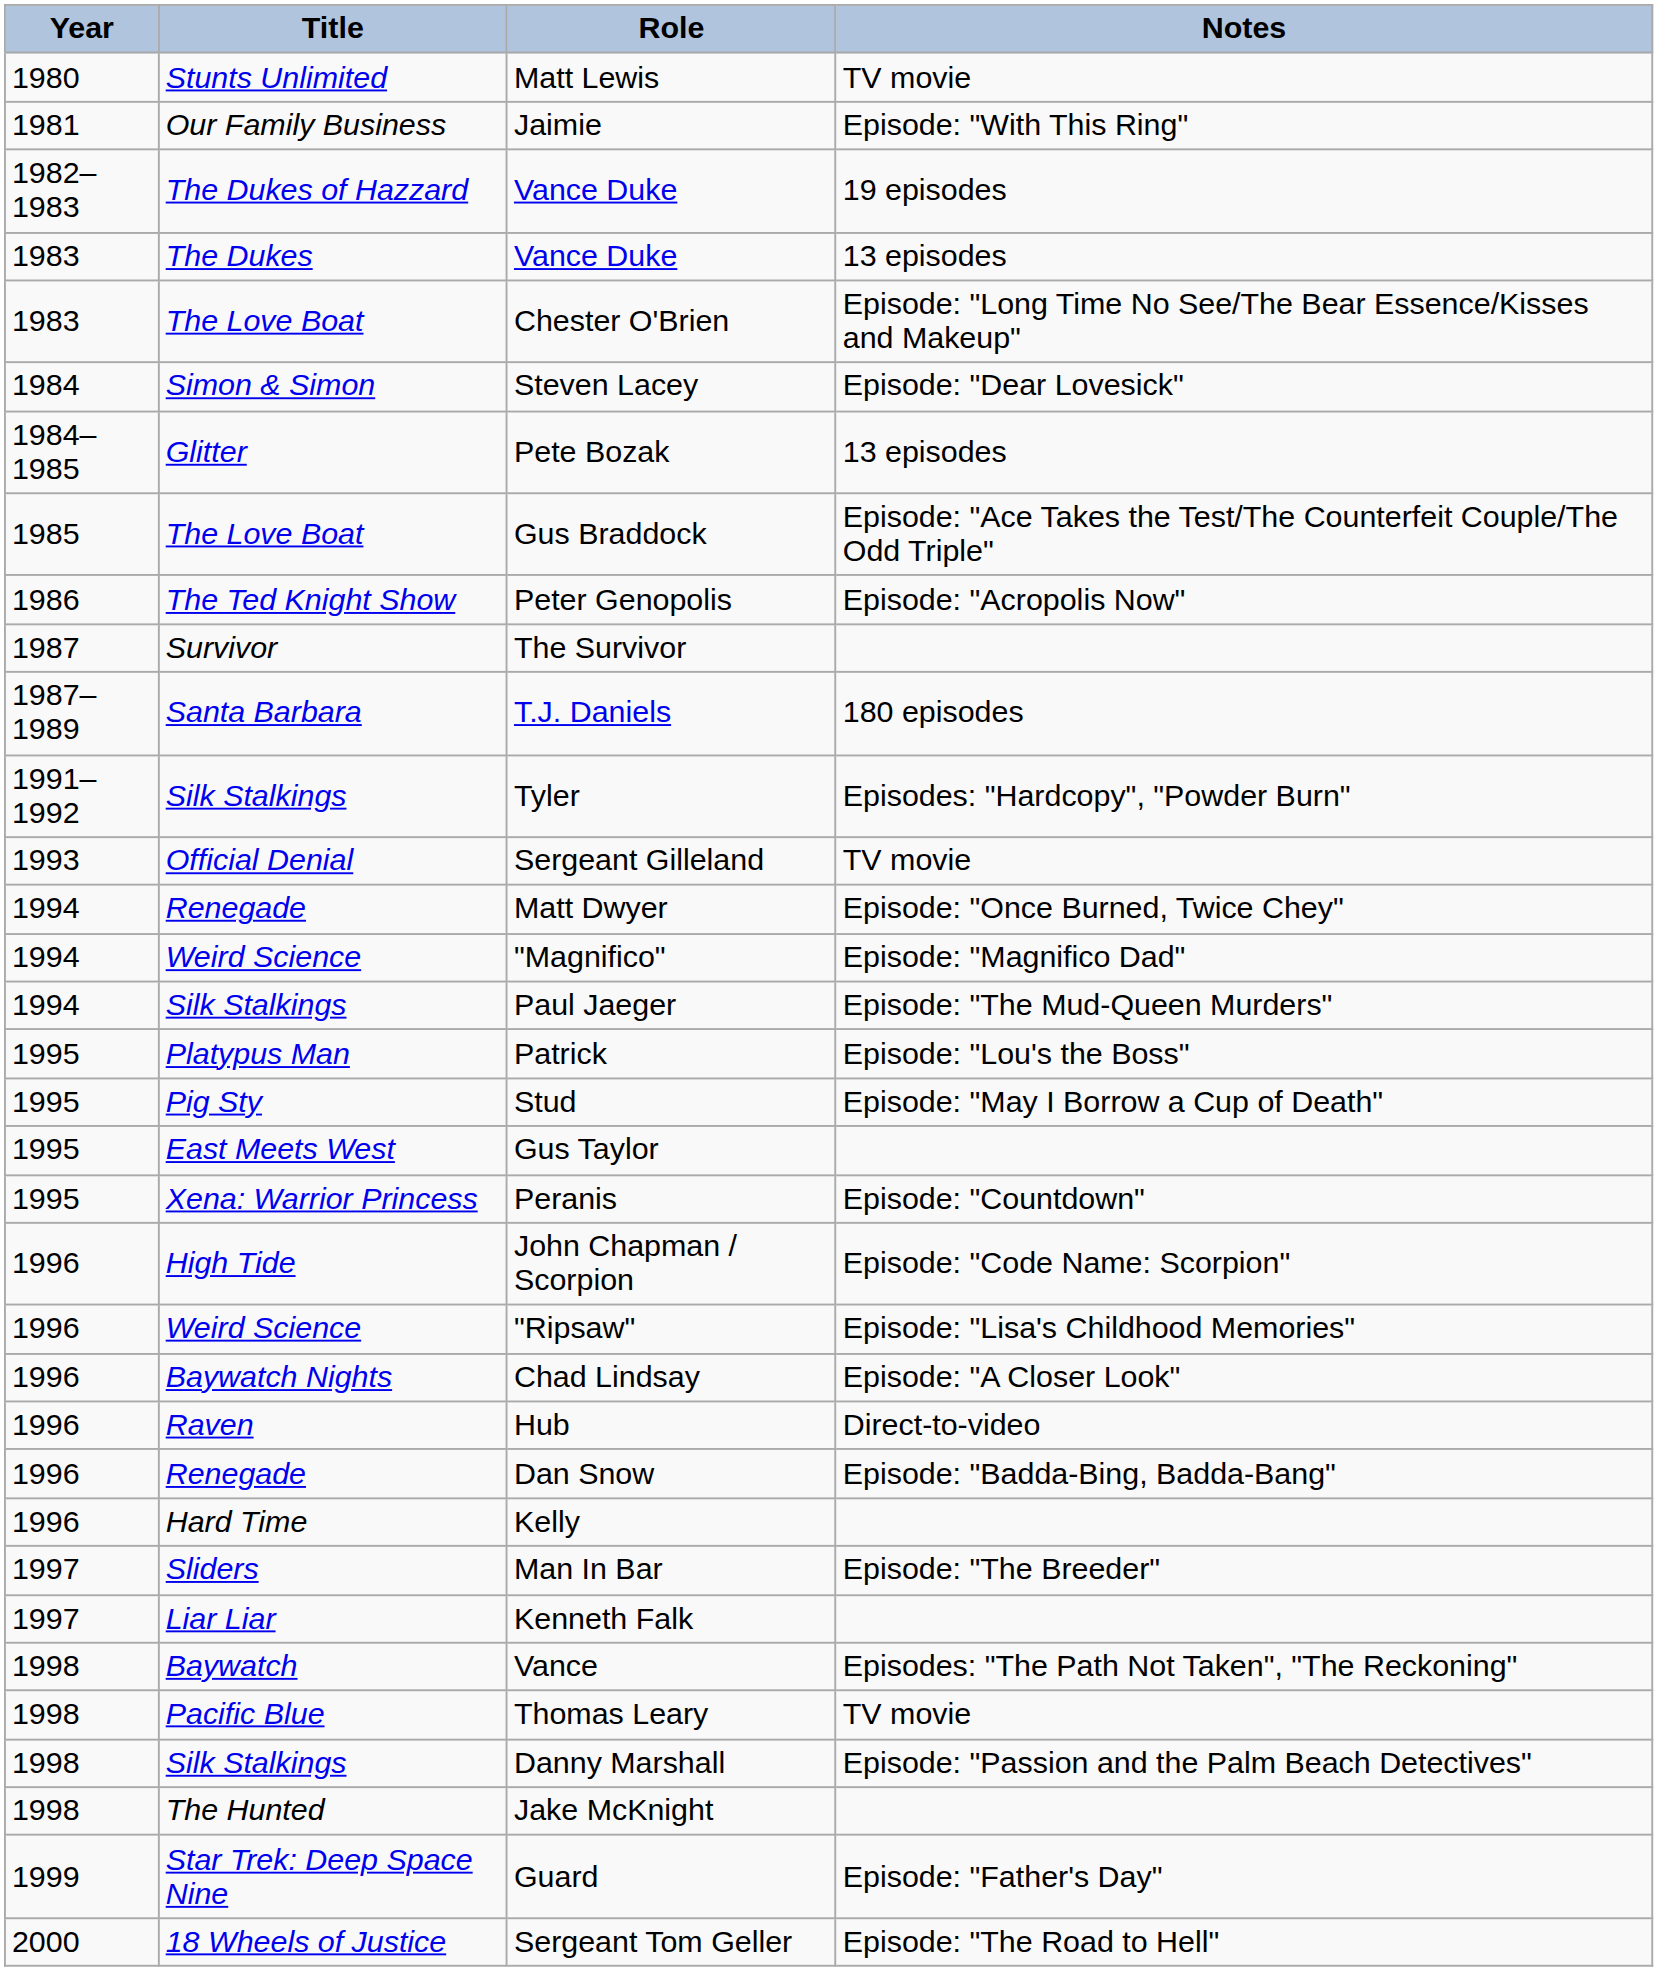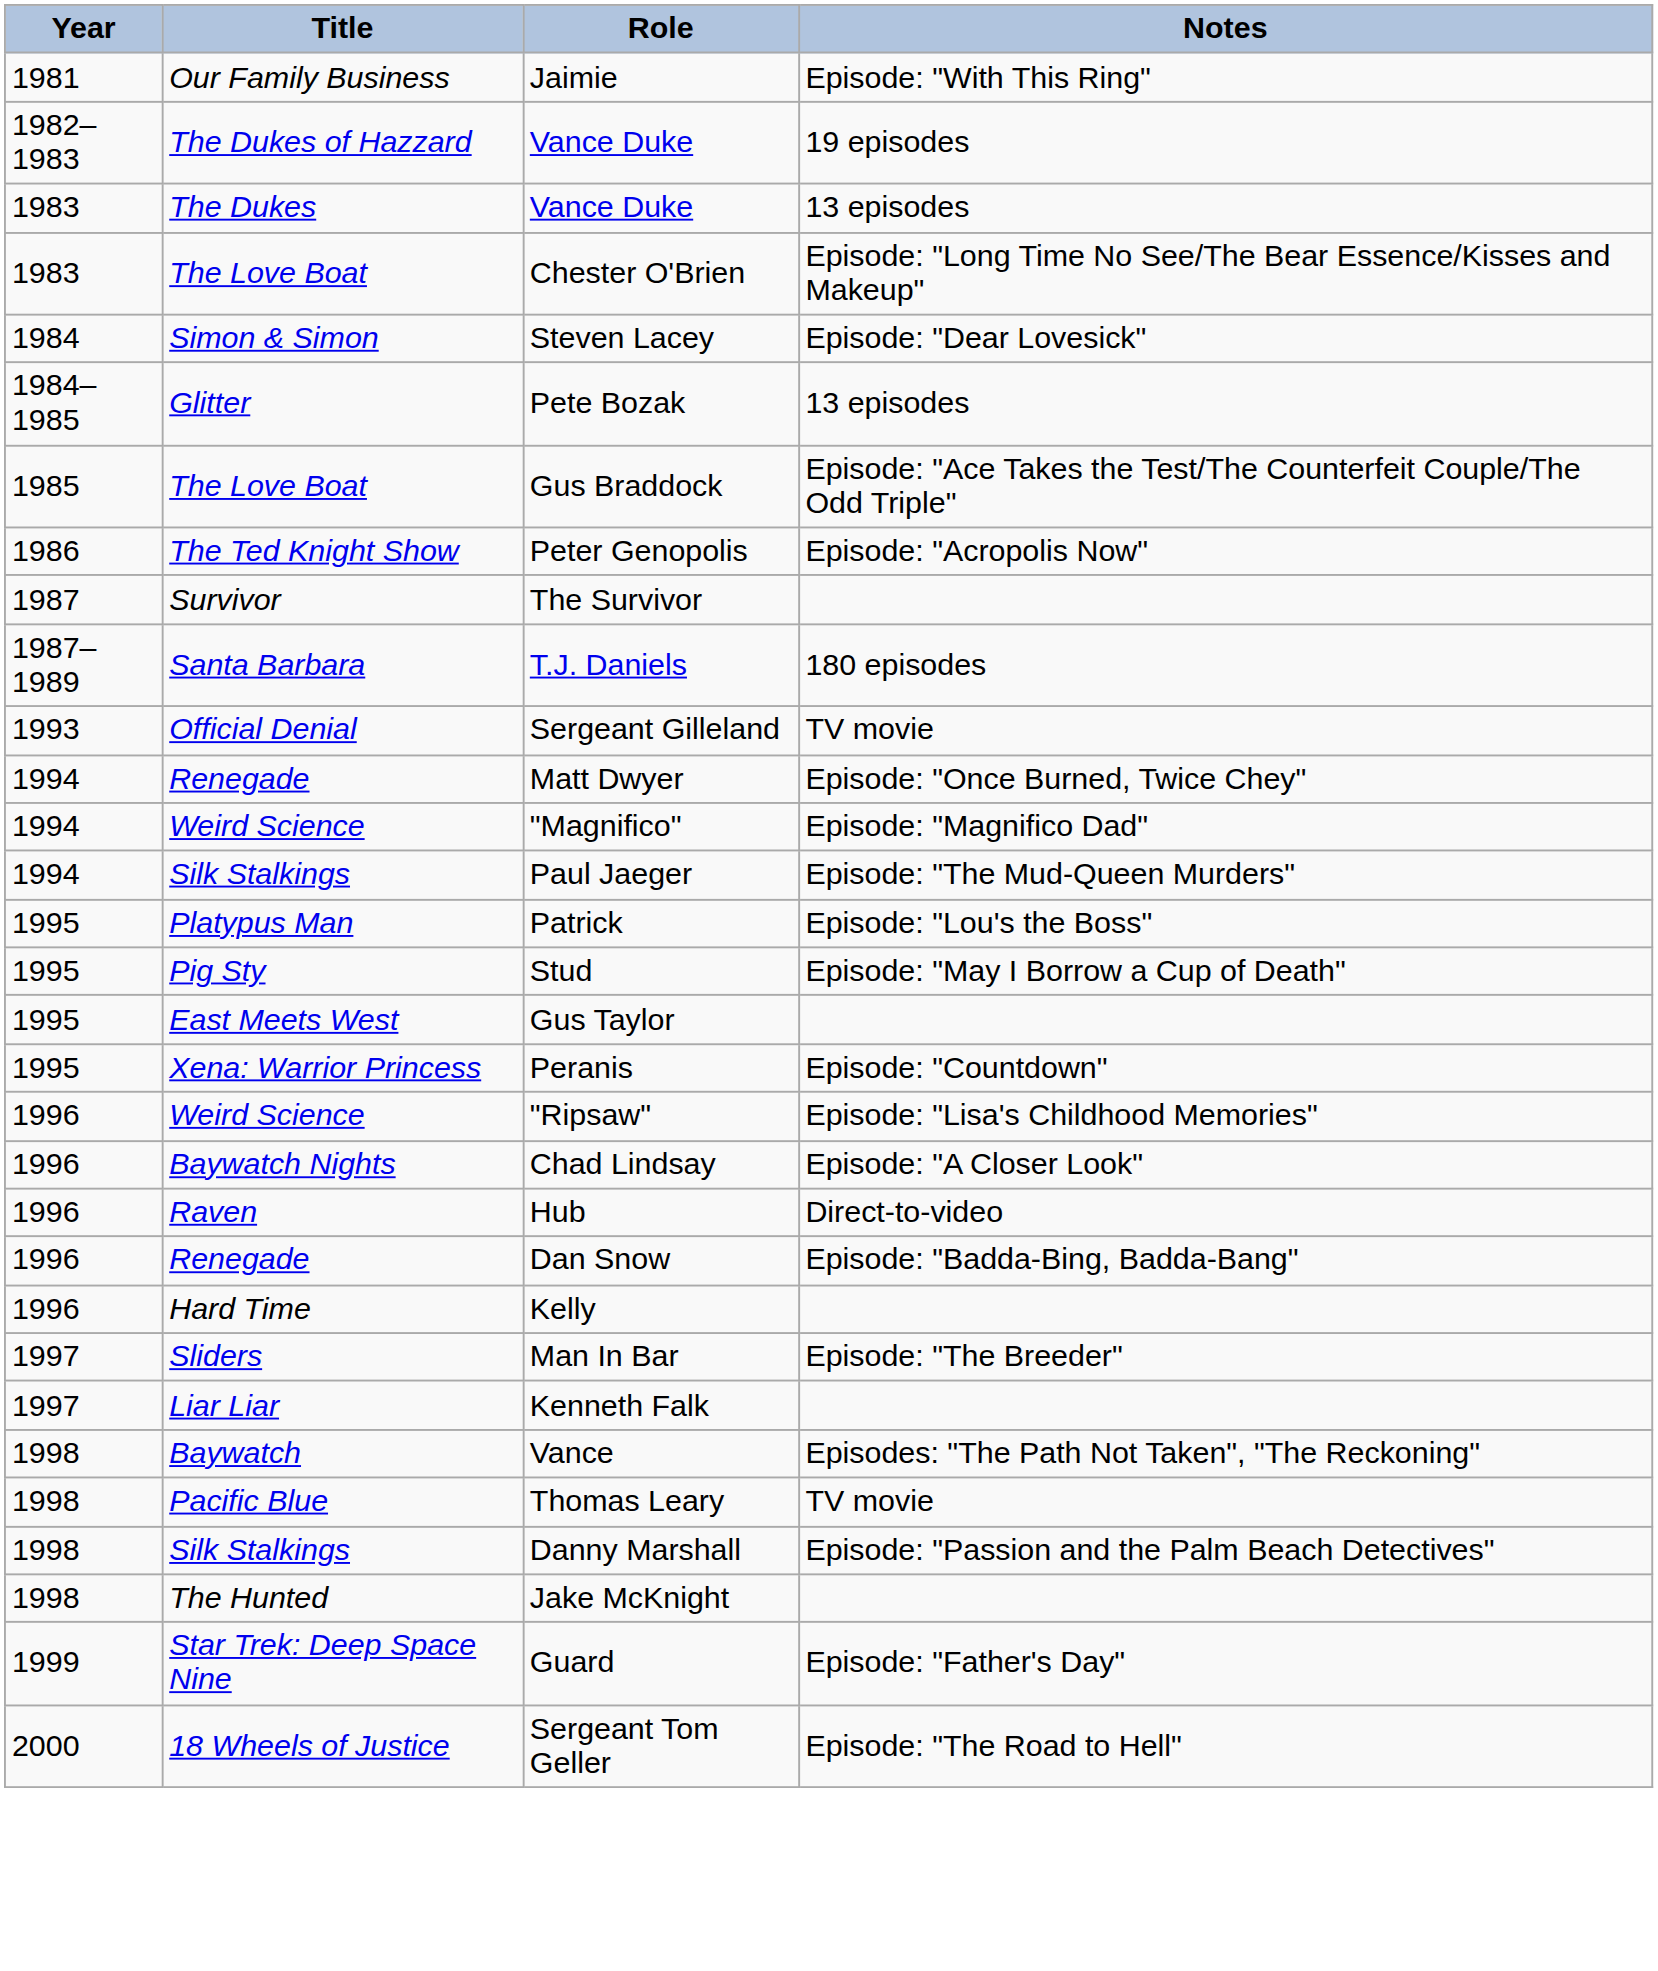- row: 1980 | Stunts Unlimited | Matt Lewis | TV movie
- row: 1991–1992 | Silk Stalkings | Tyler | Episodes: "Hardcopy", "Powder Burn"
- row: 1996 | High Tide | John Chapman / Scorpion | Episode: "Code Name: Scorpion"
